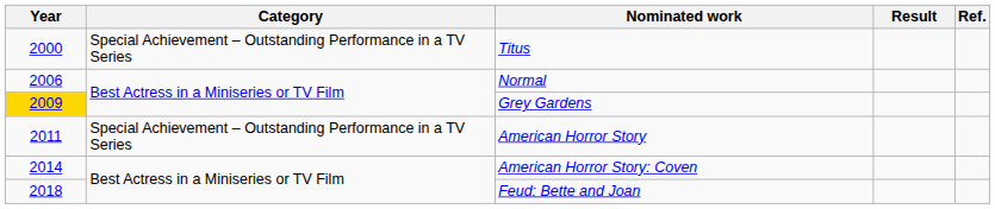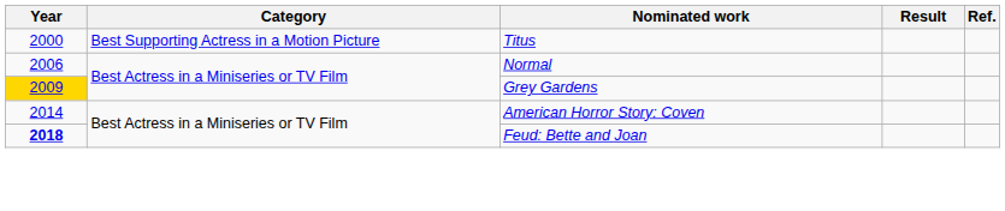Titus | Category: Special Achievement – Outstanding Performance in a TV Series -> Best Supporting Actress in a Motion Picture
- row: 2011 | Special Achievement – Outstanding Performance in a TV Series | American Horror Story
Feud: Bette and Joan | Year: normal -> bold
